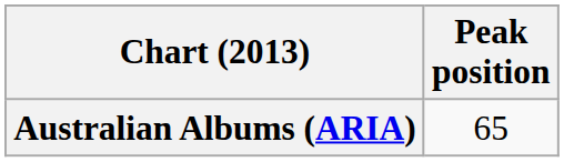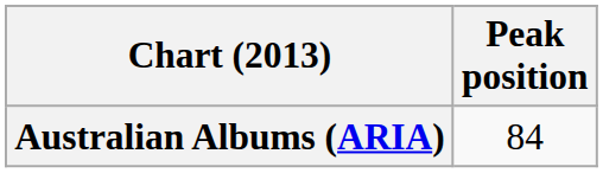Australian Albums (ARIA) | Peak position: 65 -> 84
